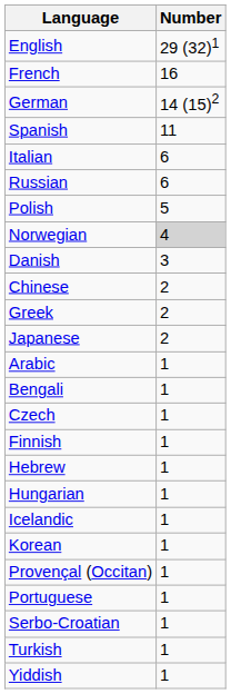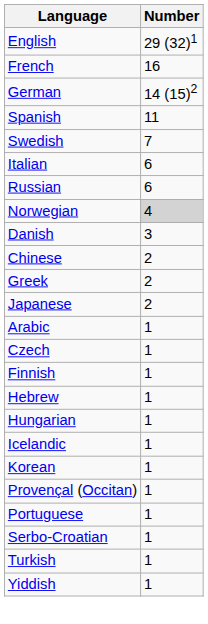+ row: Swedish | 7
- row: Polish | 5
- row: Bengali | 1
